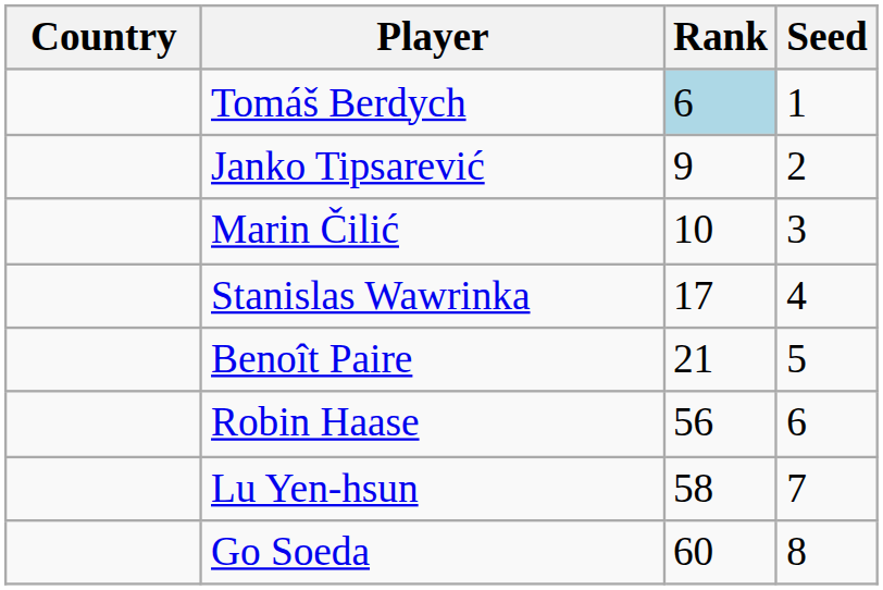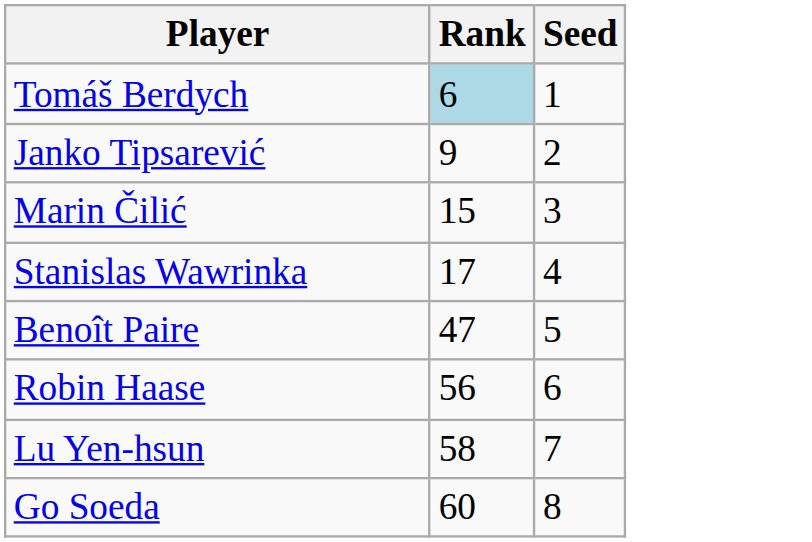- column: Country
Marin Čilić | Rank: 10 -> 15
Benoît Paire | Rank: 21 -> 47
